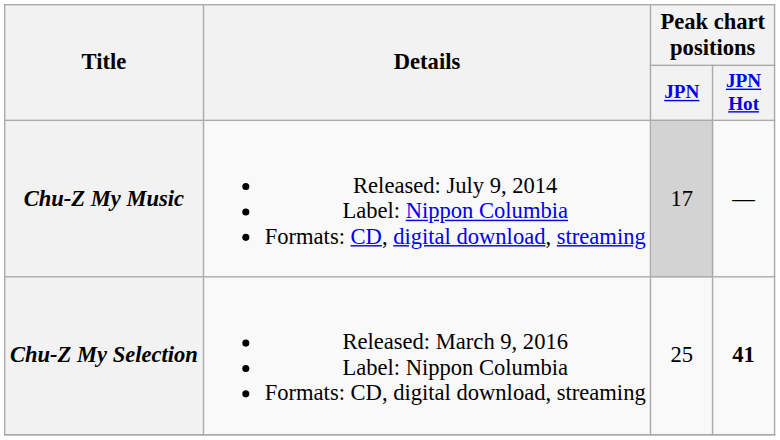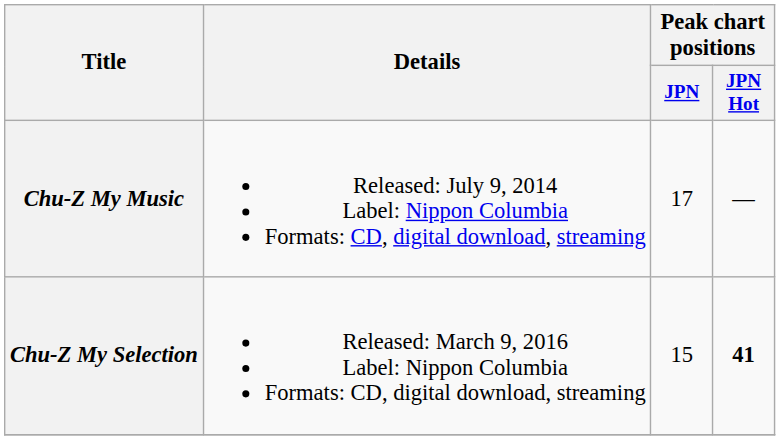Chu-Z My Music | Peak chart positions / JPN: lightgrey background -> no background
Chu-Z My Selection | Peak chart positions / JPN: 25 -> 15
